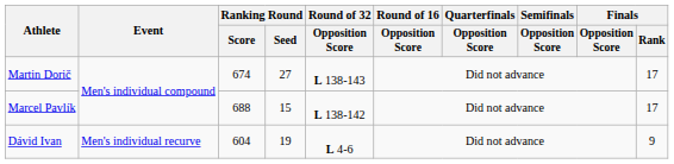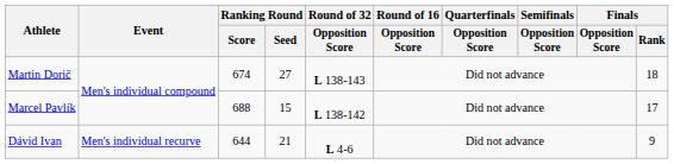Martin Dorič | Finals / Rank: 17 -> 18
Dávid Ivan | Ranking Round / Score: 604 -> 644
Dávid Ivan | Ranking Round / Seed: 19 -> 21
